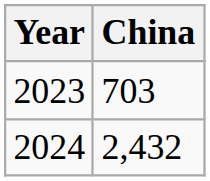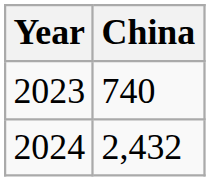2023 | China: 703 -> 740
